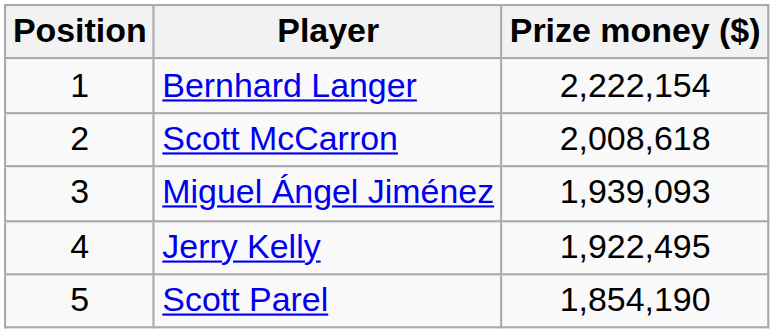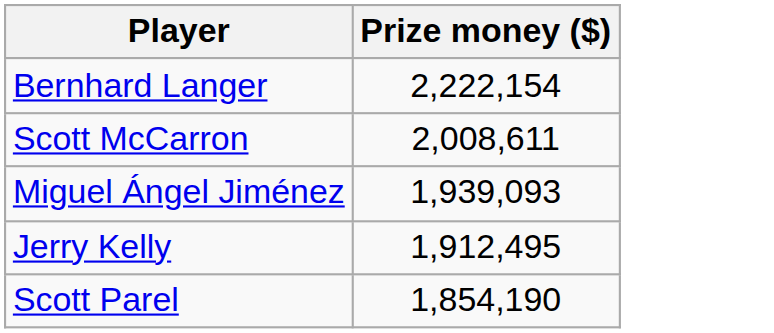- column: Position | 1 | 2 | 3 | 4 | 5
Scott McCarron | Prize money ($): 2,008,618 -> 2,008,611
Jerry Kelly | Prize money ($): 1,922,495 -> 1,912,495
